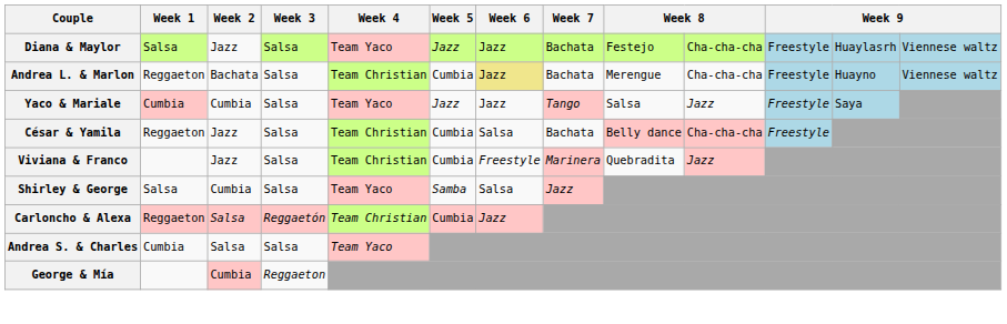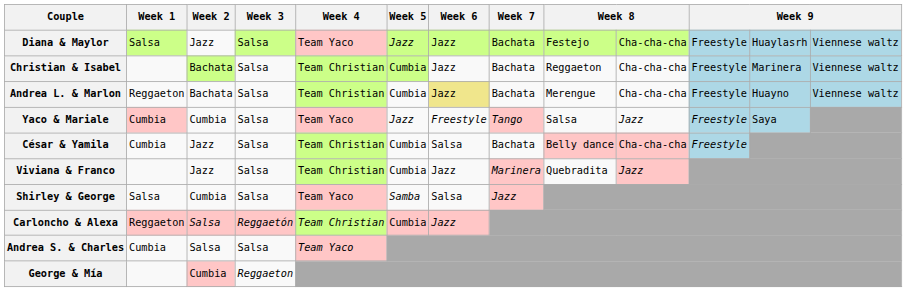+ row: Christian & Isabel | Bachata | Salsa | Team Christian | Cumbia | Jazz | Bachata | Reggaeton | Cha-cha-cha | Freestyle | Marinera | Viennese waltz
Yaco & Mariale | Week 6: Jazz -> Freestyle
César & Yamila | Week 1: Reggaeton -> Cumbia
Viviana & Franco | Week 6: Freestyle -> Jazz
